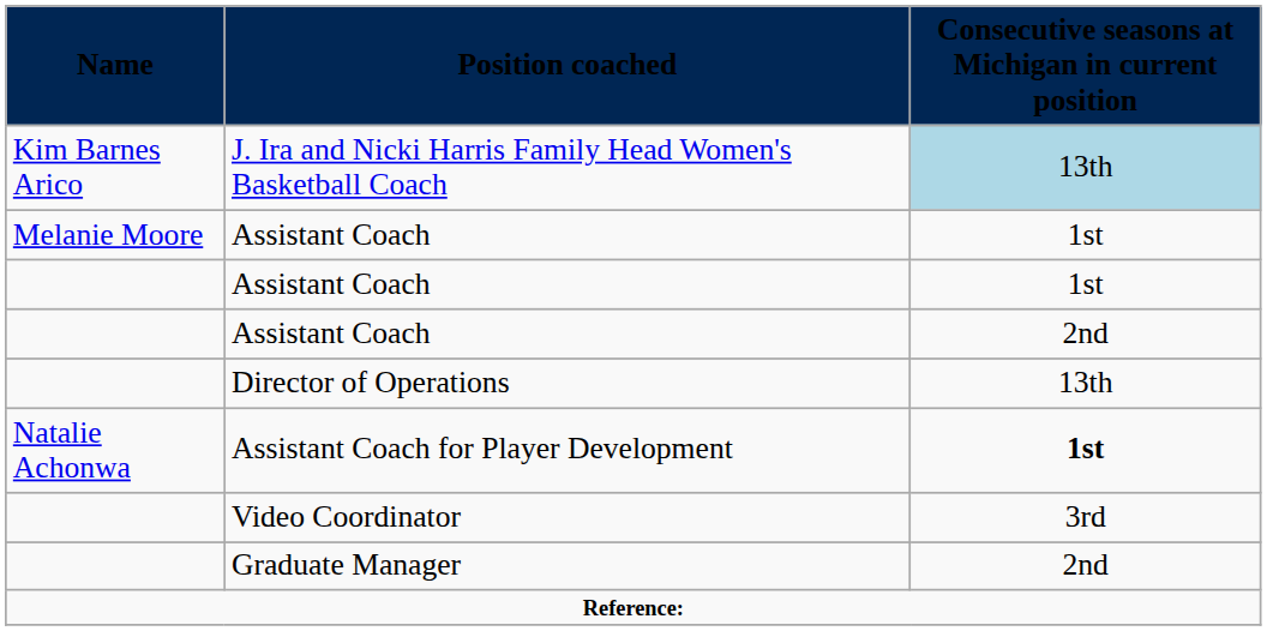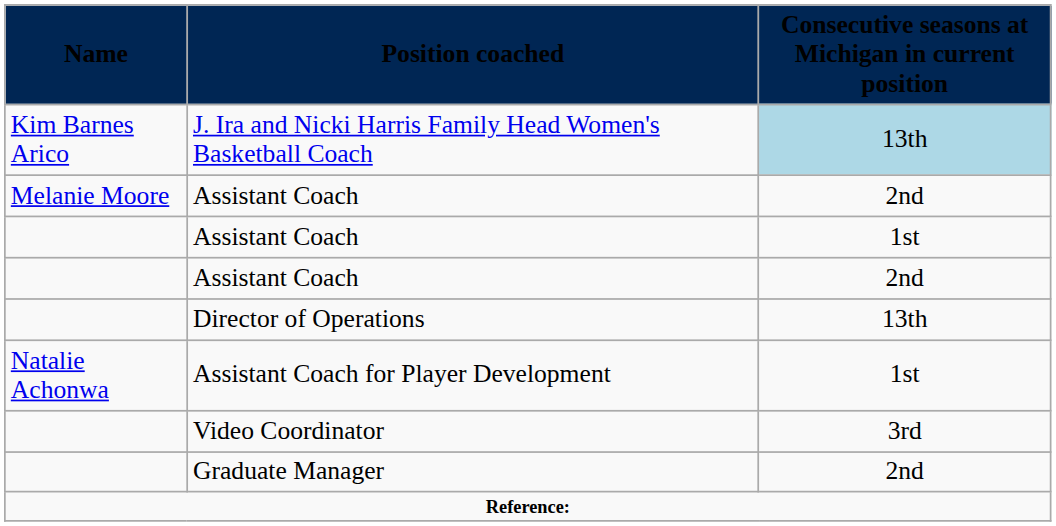Melanie Moore / Assistant Coach | Consecutive seasons at Michigan in current position: 1st -> 2nd
Assistant Coach for Player Development | Consecutive seasons at Michigan in current position: bold -> normal
